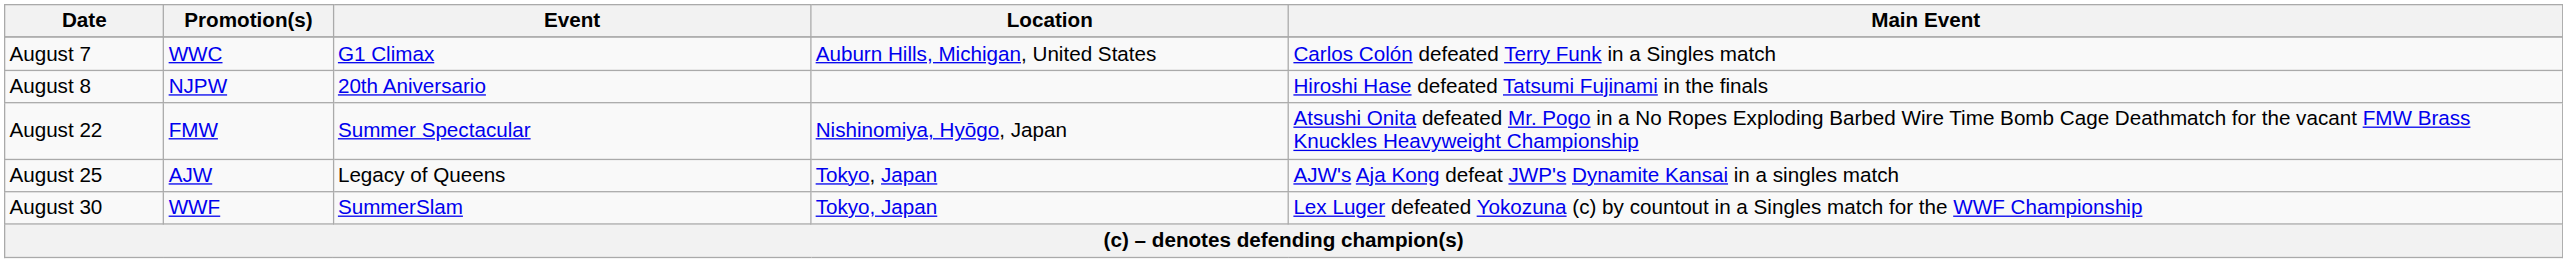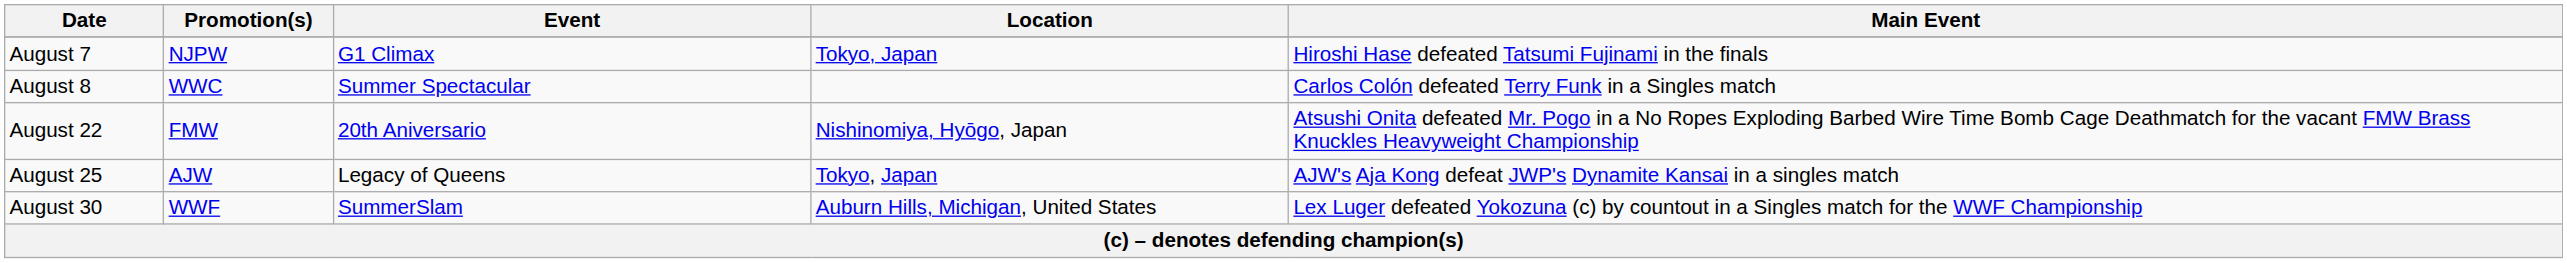August 7 | Promotion(s): WWC -> NJPW
August 7 | Location: Auburn Hills, Michigan, United States -> Tokyo, Japan
August 7 | Main Event: Carlos Colón defeated Terry Funk in a Singles match -> Hiroshi Hase defeated Tatsumi Fujinami in the finals
August 8 | Promotion(s): NJPW -> WWC
August 8 | Event: 20th Aniversario -> Summer Spectacular
August 8 | Main Event: Hiroshi Hase defeated Tatsumi Fujinami in the finals -> Carlos Colón defeated Terry Funk in a Singles match
August 22 | Event: Summer Spectacular -> 20th Aniversario
August 30 | Location: Tokyo, Japan -> Auburn Hills, Michigan, United States
